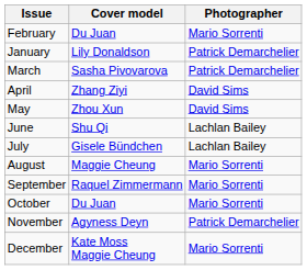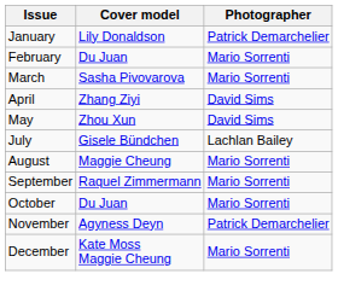rows swapped: January <-> February
March | Photographer: Patrick Demarchelier -> Mario Sorrenti
- row: June | Shu Qi | Lachlan Bailey
